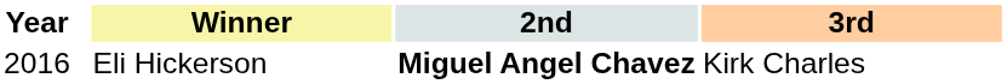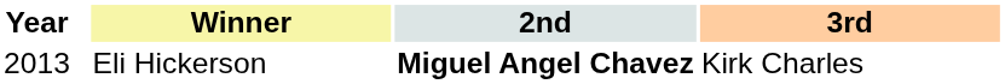Eli Hickerson | Year: 2016 -> 2013
